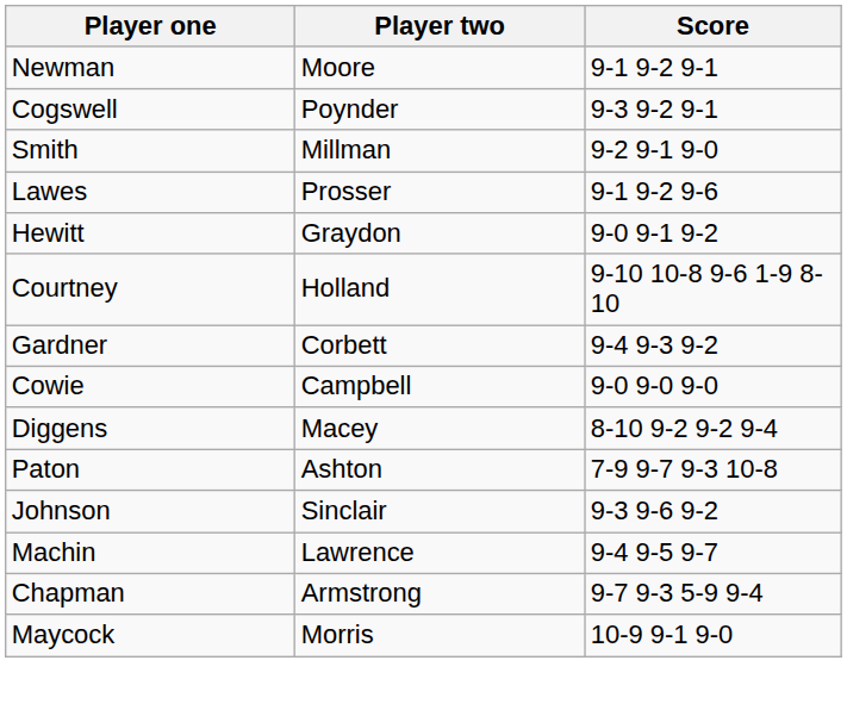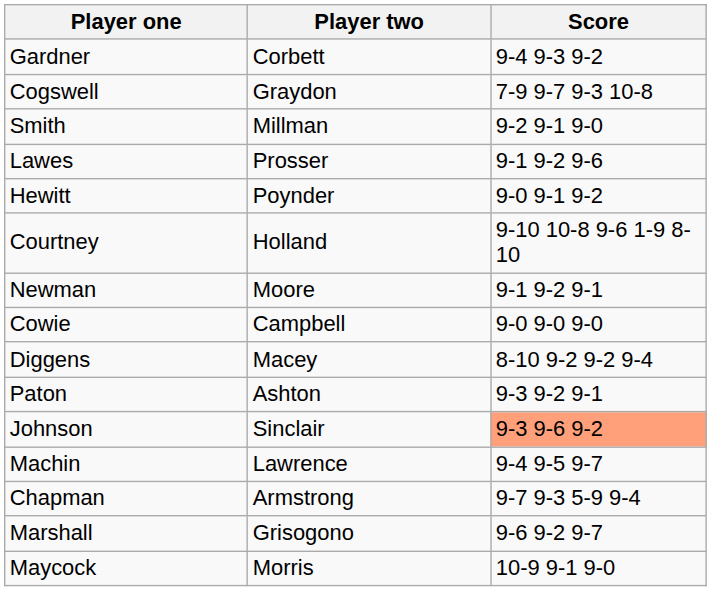rows swapped: Newman <-> Gardner
Cogswell | Player two: Poynder -> Graydon
Cogswell | Score: 9-3 9-2 9-1 -> 7-9 9-7 9-3 10-8
Hewitt | Player two: Graydon -> Poynder
Paton | Score: 7-9 9-7 9-3 10-8 -> 9-3 9-2 9-1
Johnson | Score: no background -> lightsalmon background
+ row: Marshall | Grisogono | 9-6 9-2 9-7
